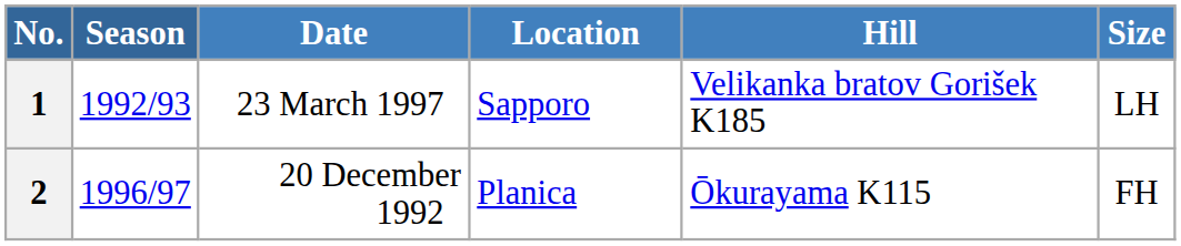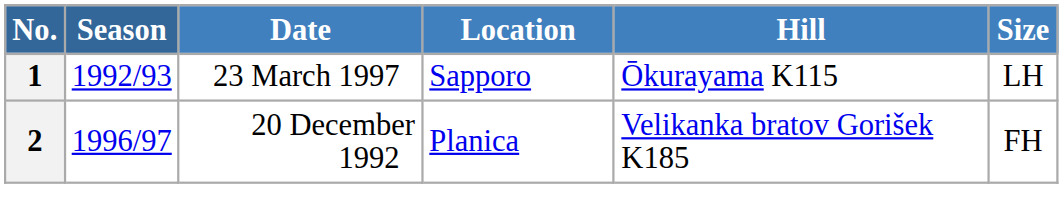1 | Hill: Velikanka bratov Gorišek K185 -> Ōkurayama K115
2 | Hill: Ōkurayama K115 -> Velikanka bratov Gorišek K185
